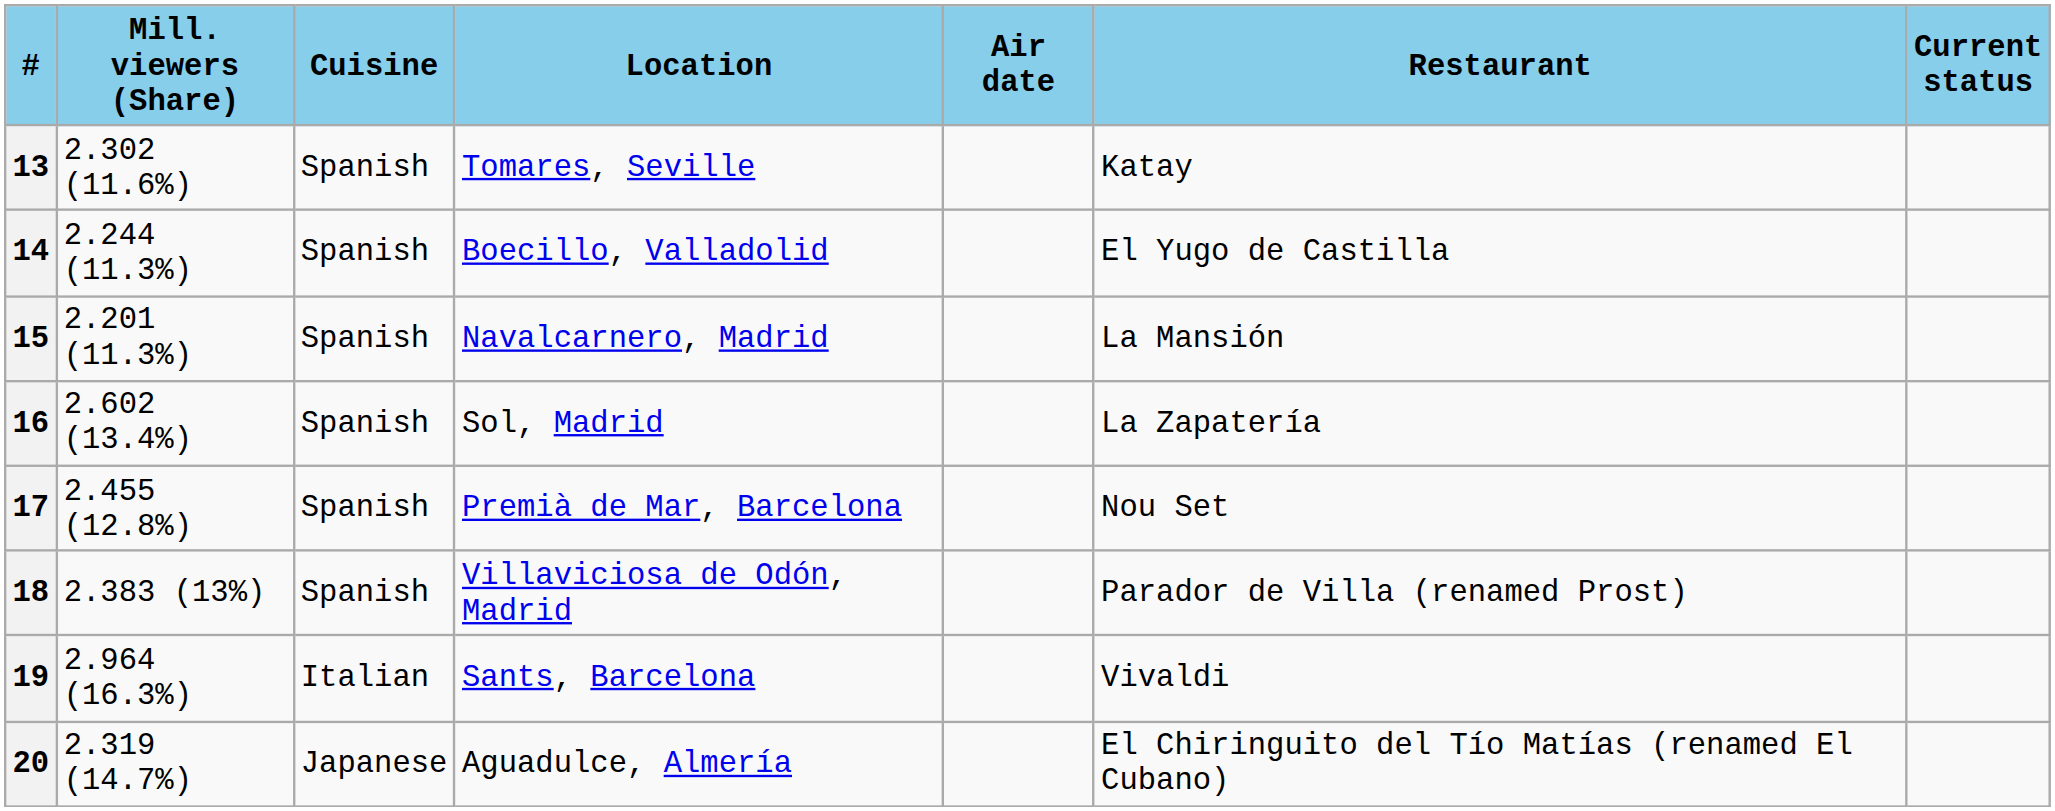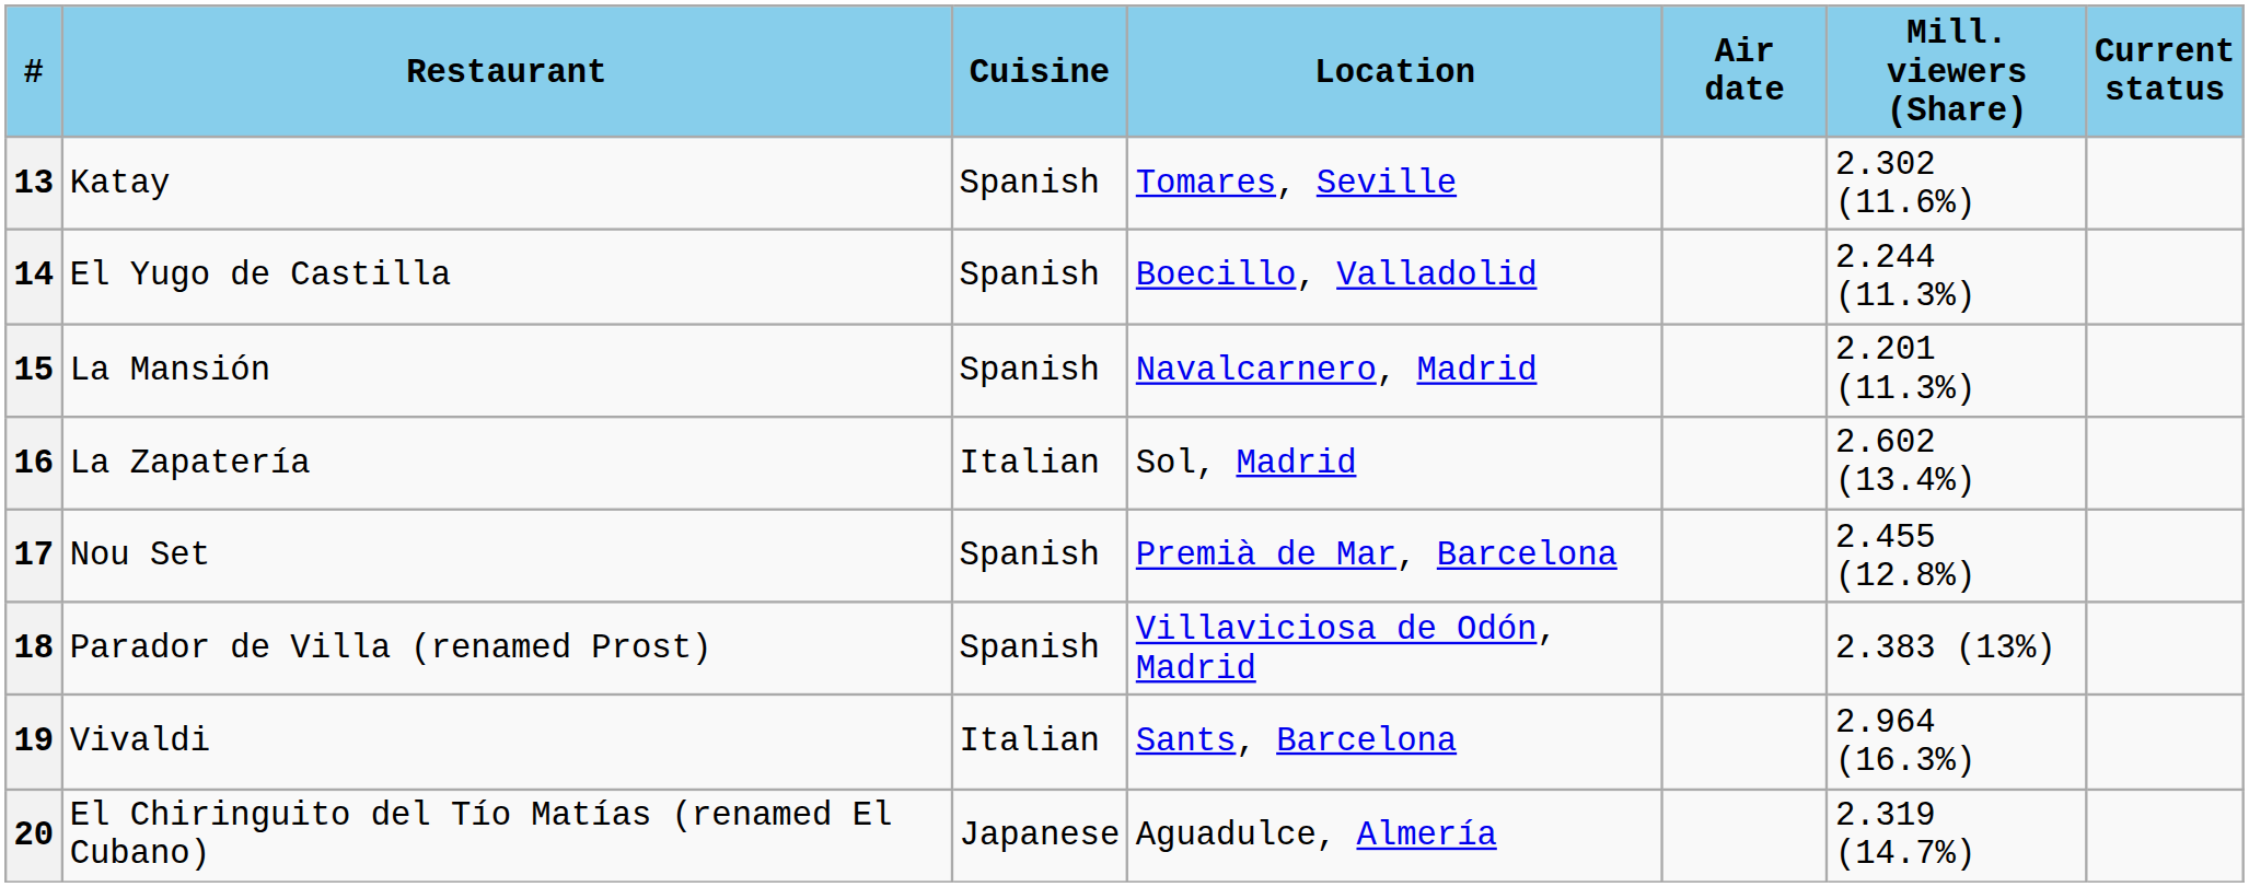columns swapped: Restaurant <-> Mill. viewers (Share)
16 | Cuisine: Spanish -> Italian
